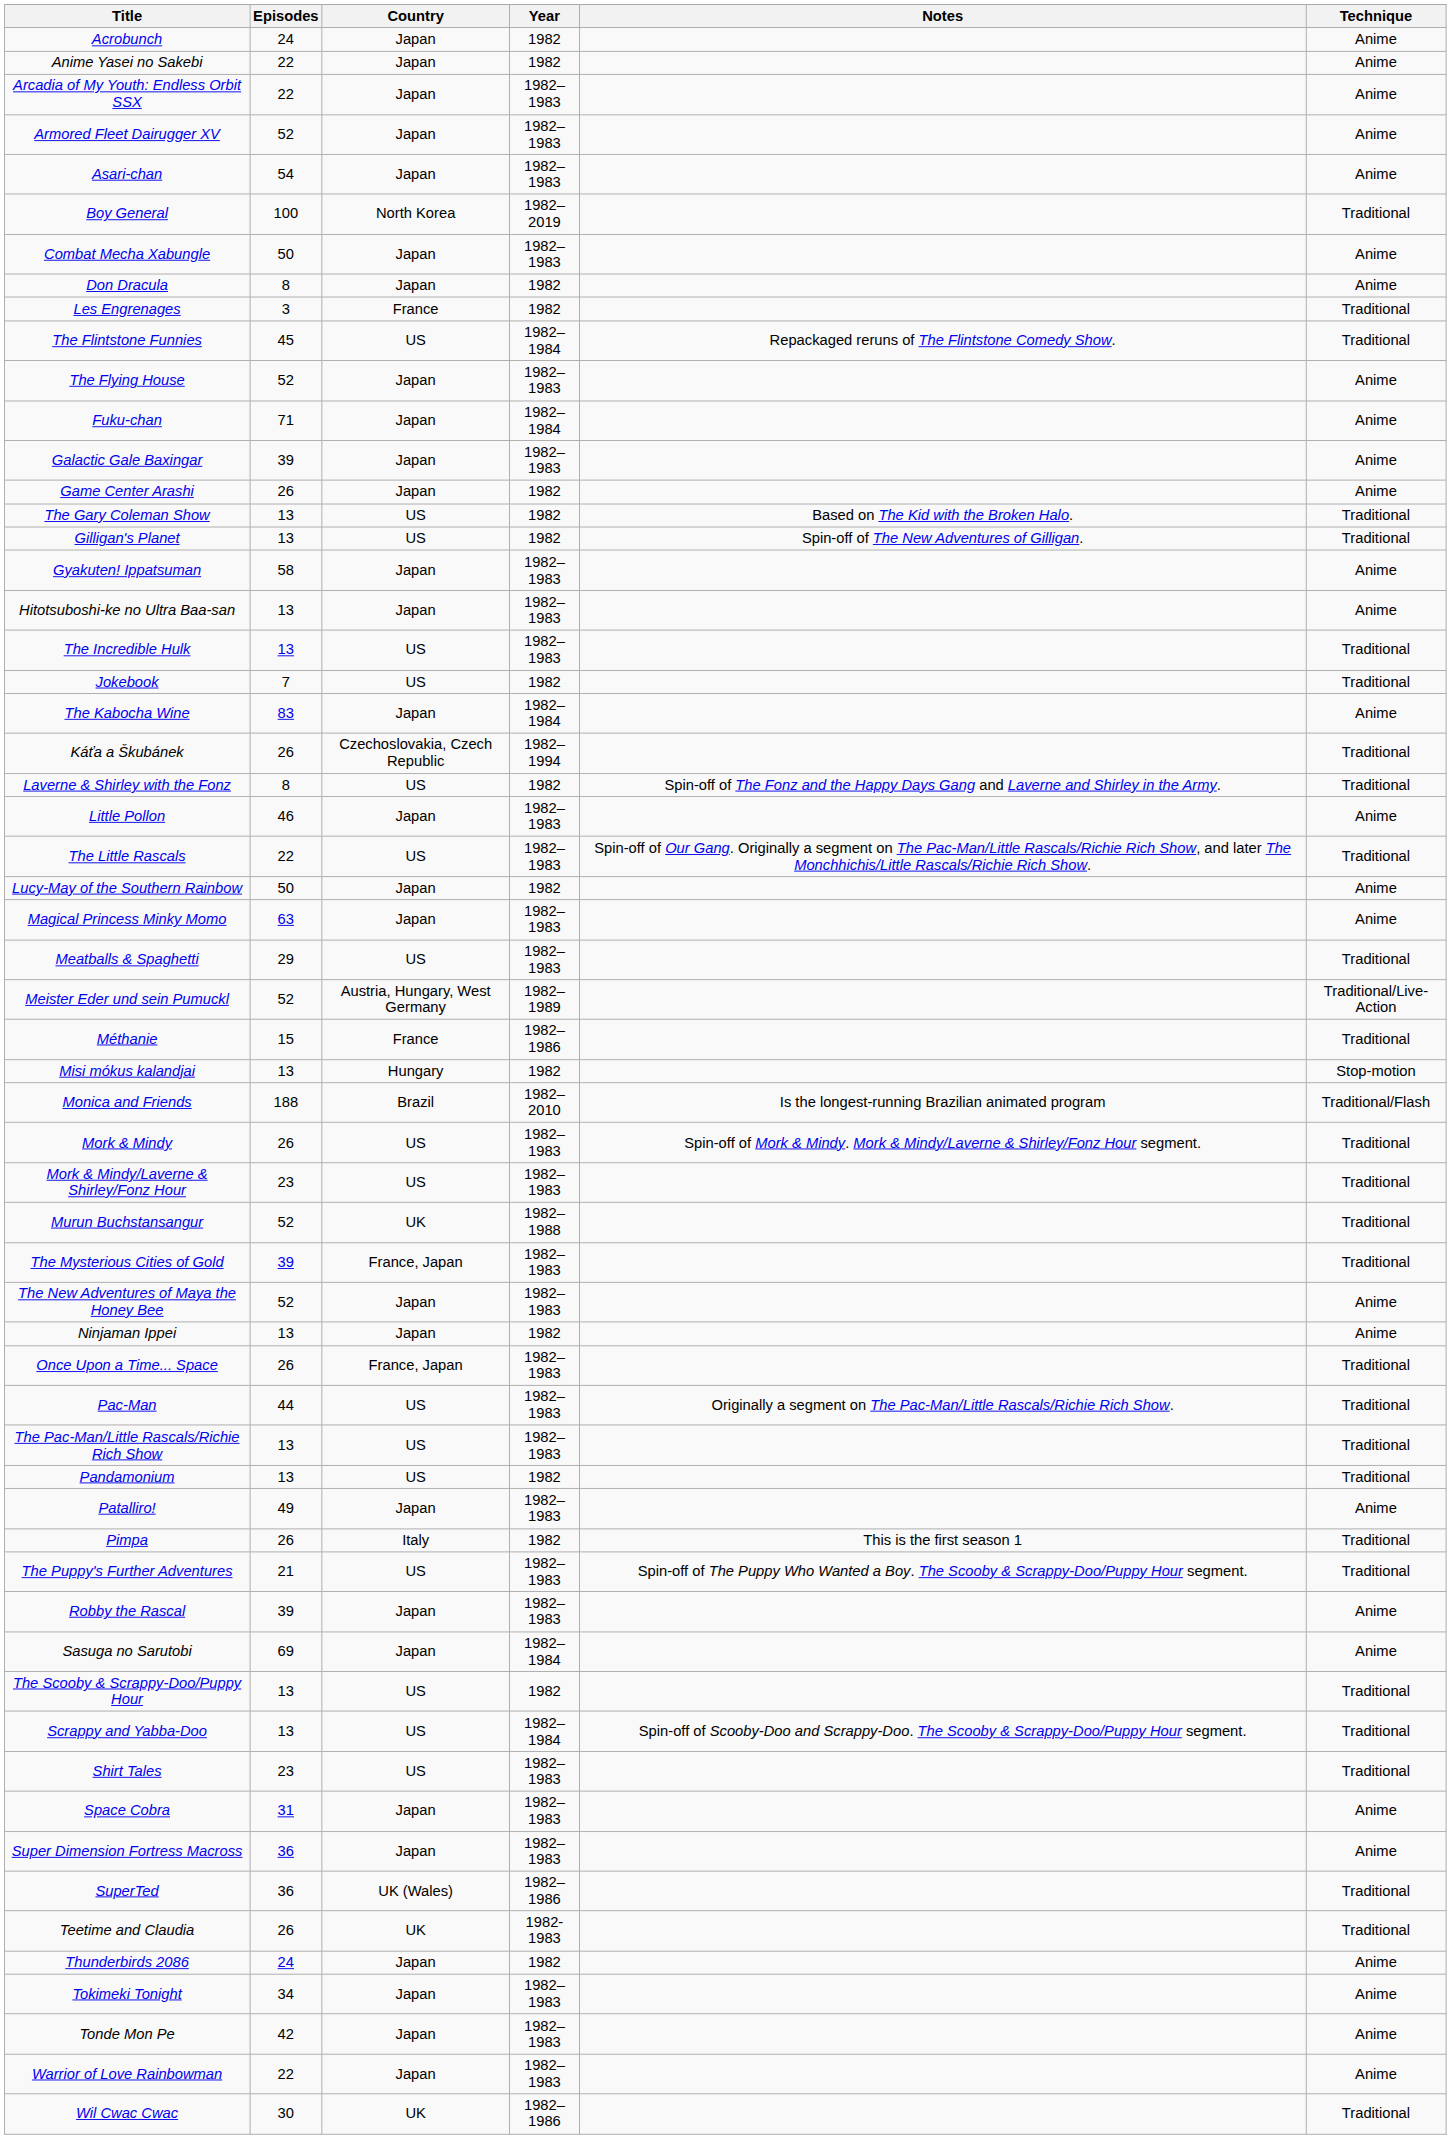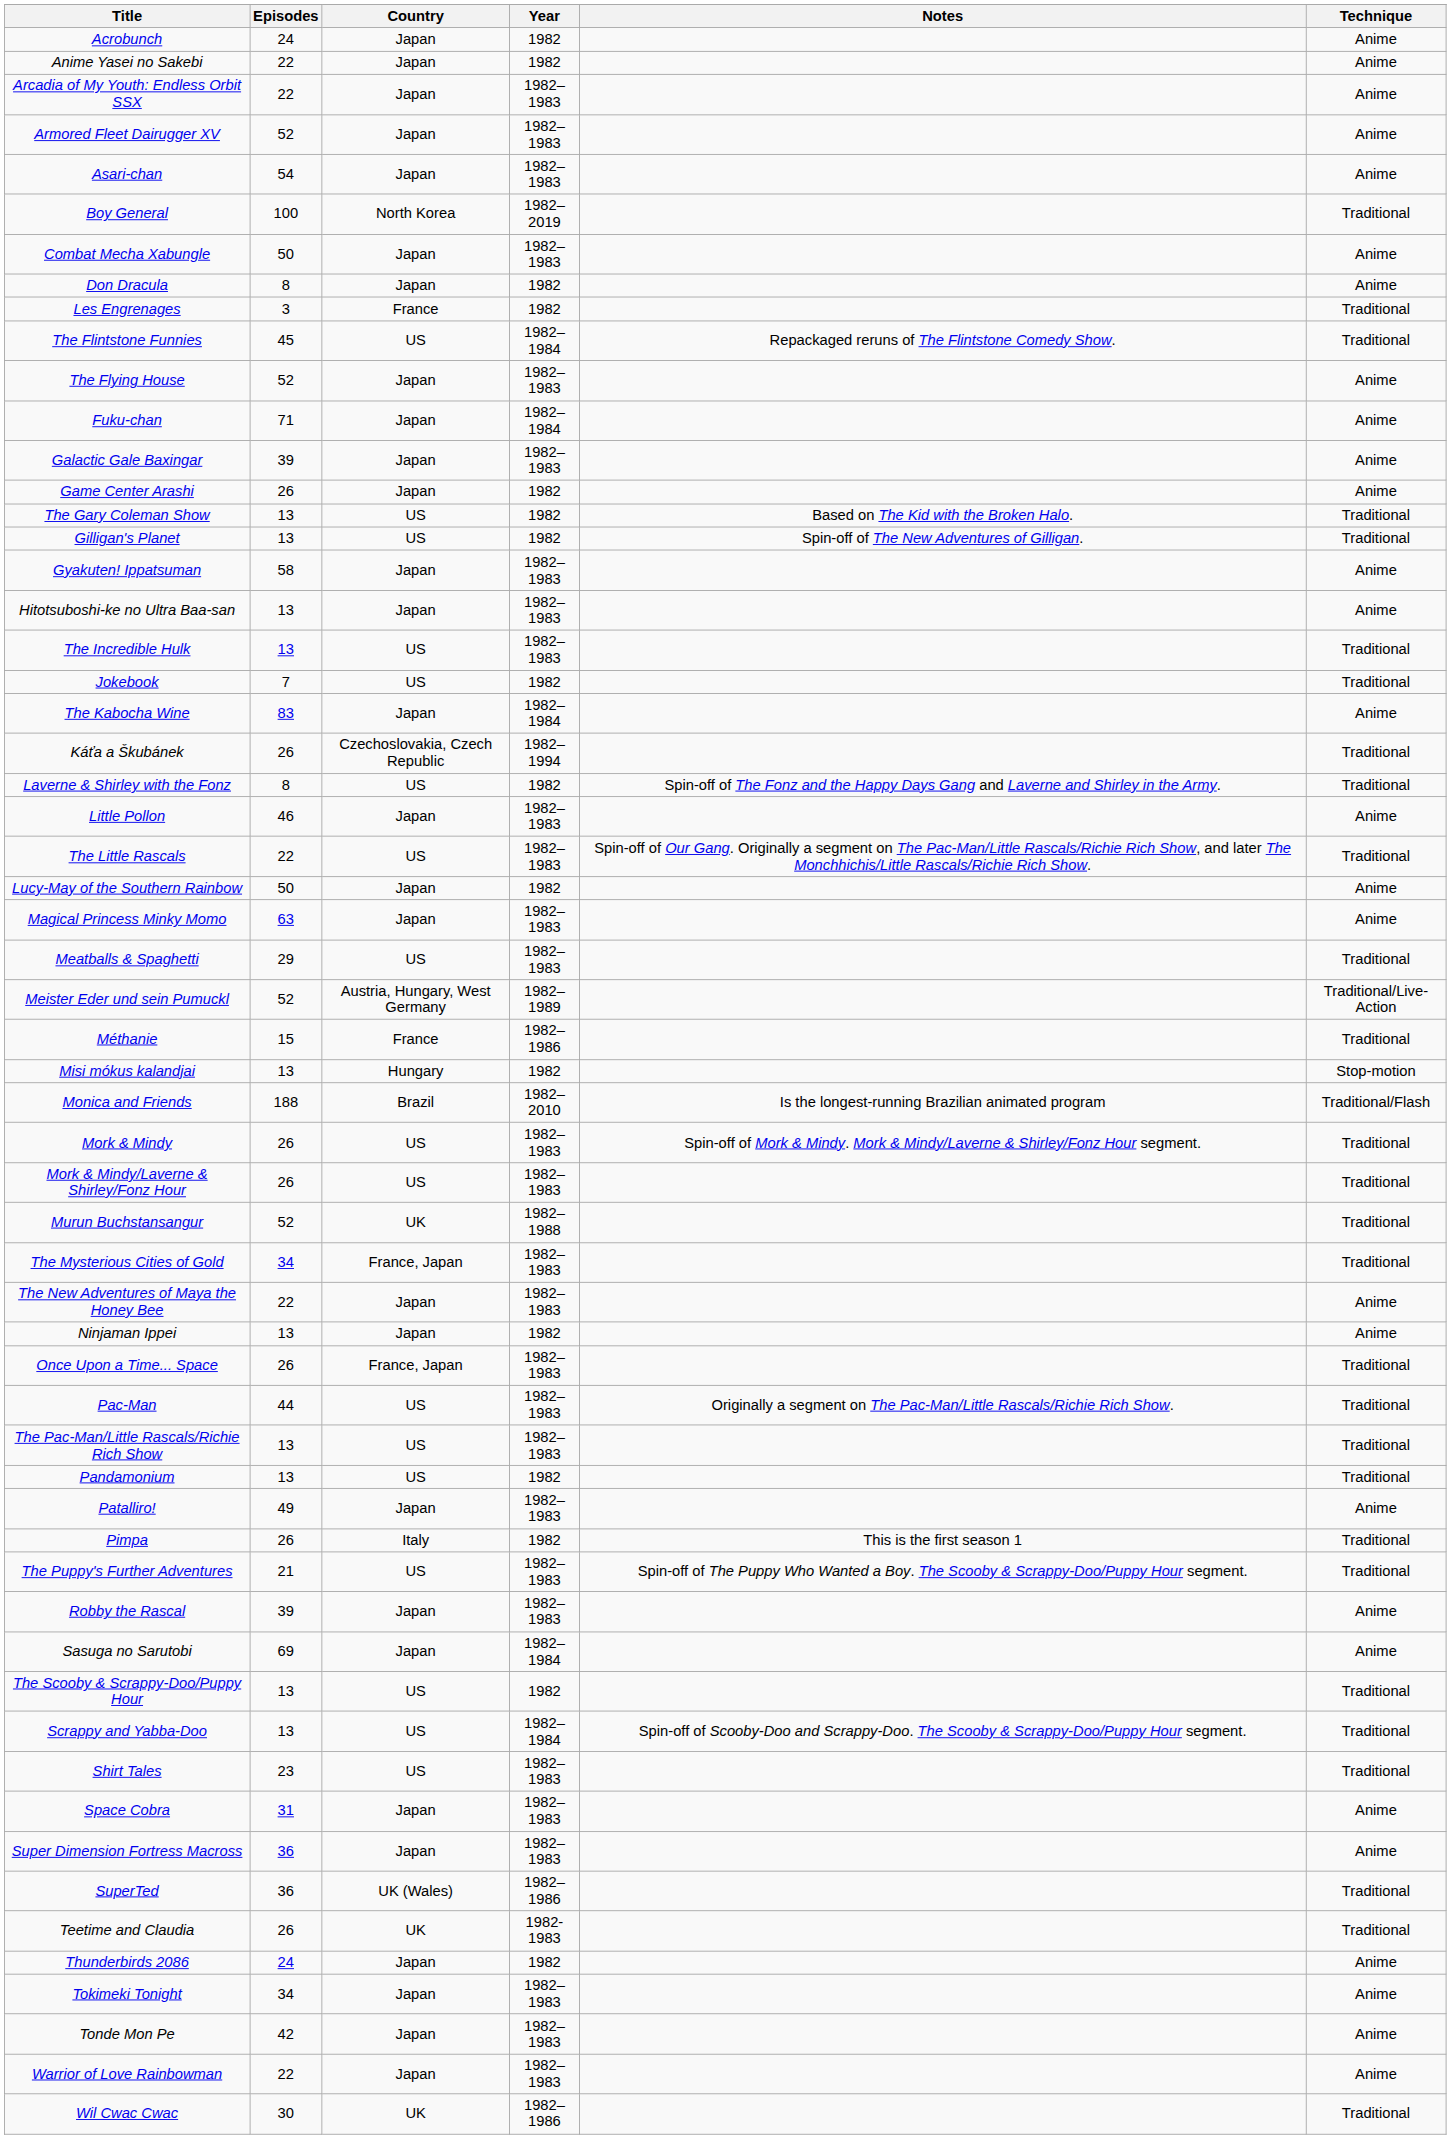Mork & Mindy/Laverne & Shirley/Fonz Hour | Episodes: 23 -> 26
The Mysterious Cities of Gold | Episodes: 39 -> 34
The New Adventures of Maya the Honey Bee | Episodes: 52 -> 22
